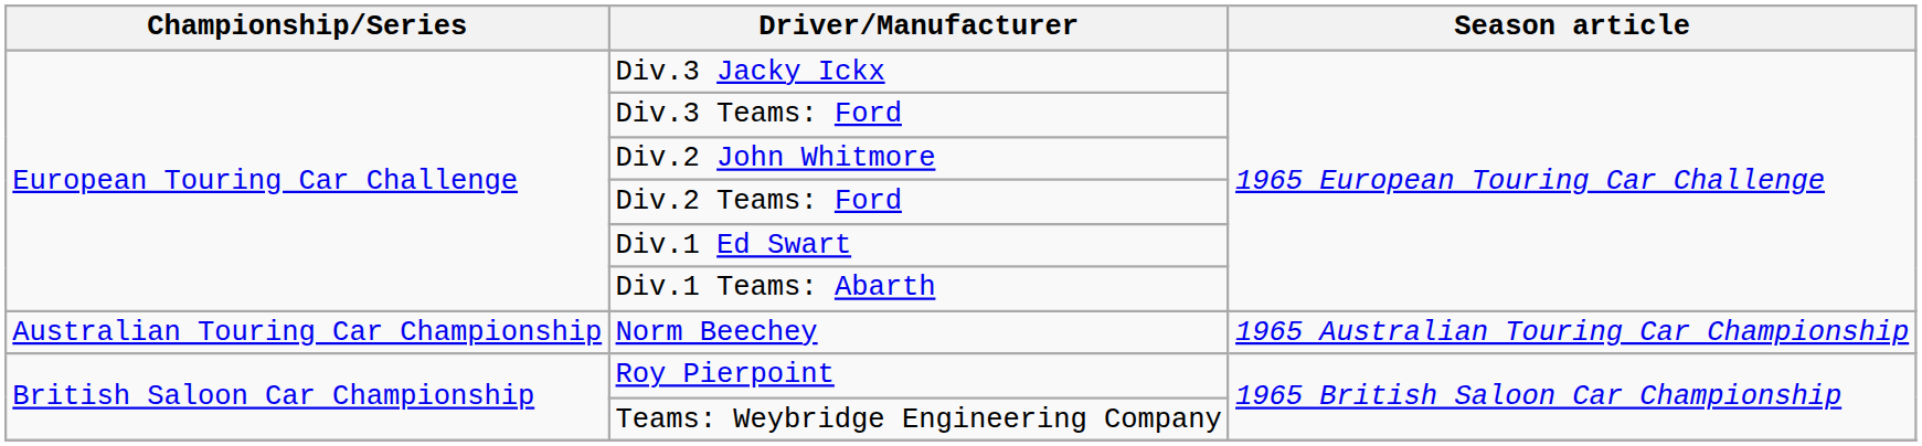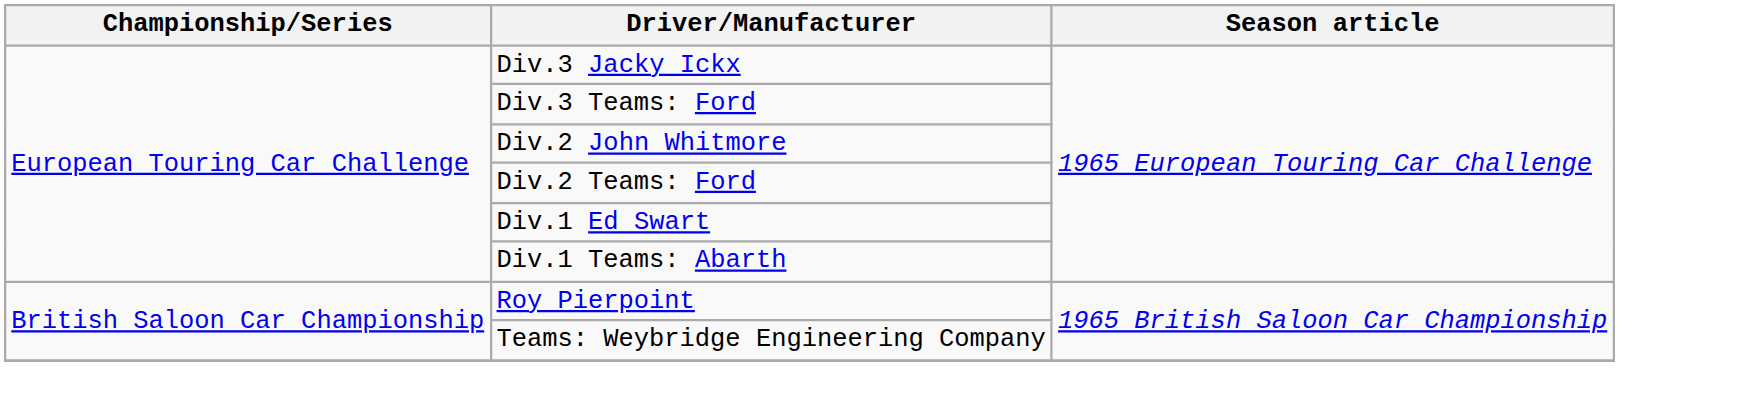- row: Australian Touring Car Championship | Norm Beechey | 1965 Australian Touring Car Championship
